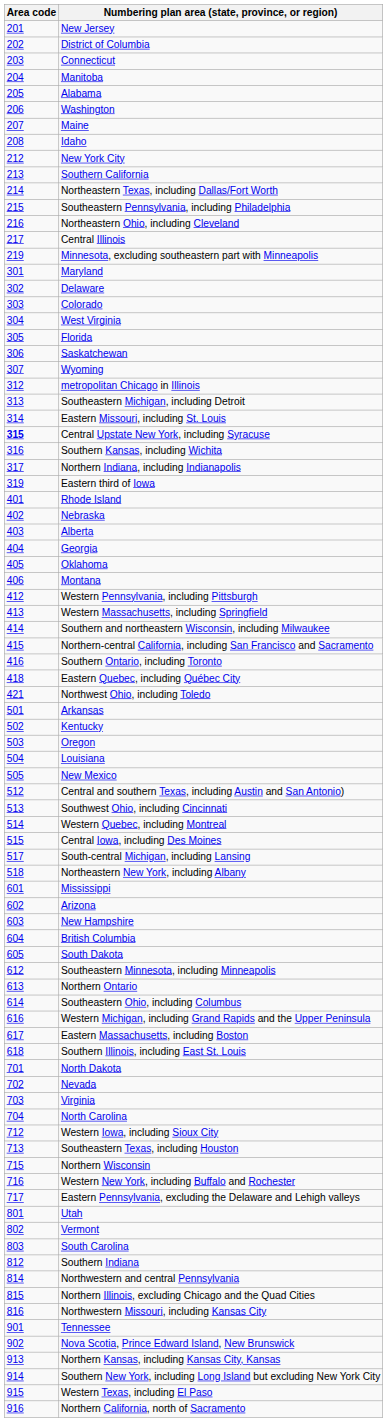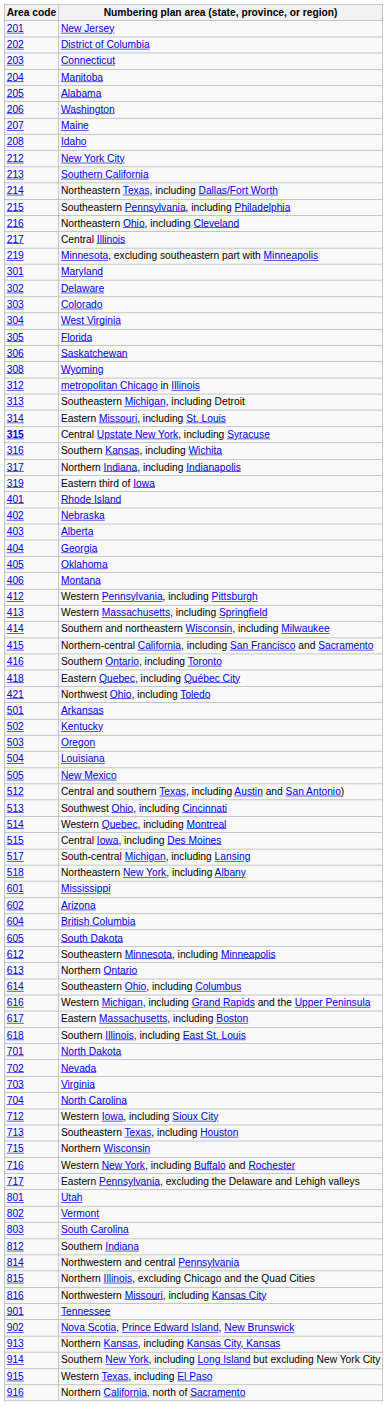Wyoming | Area code: 307 -> 308
- row: 603 | New Hampshire
